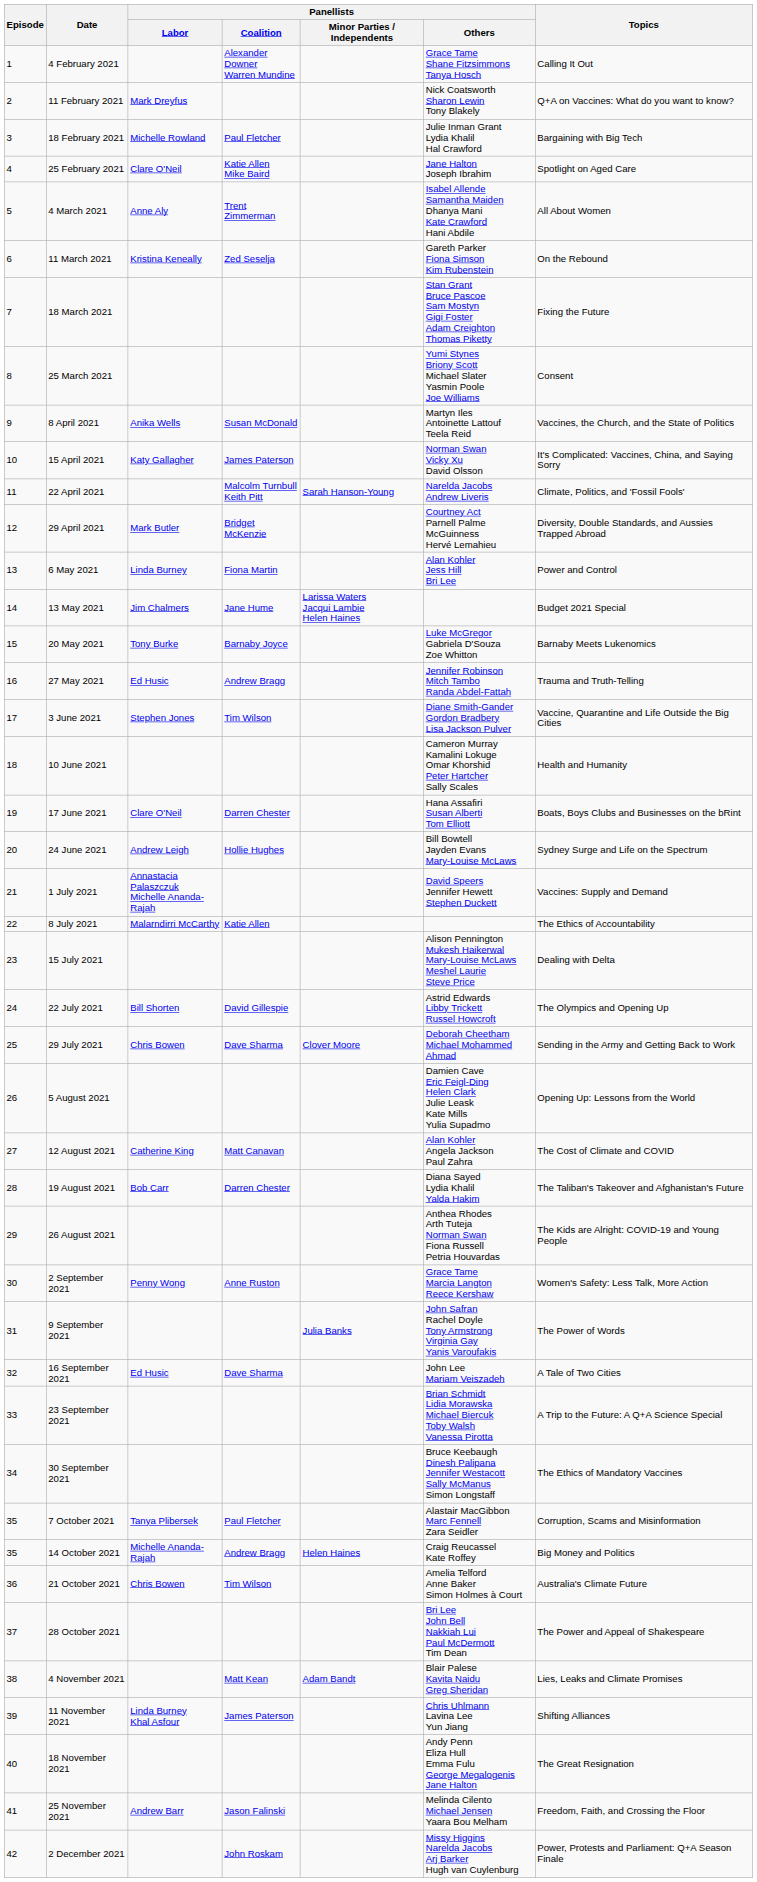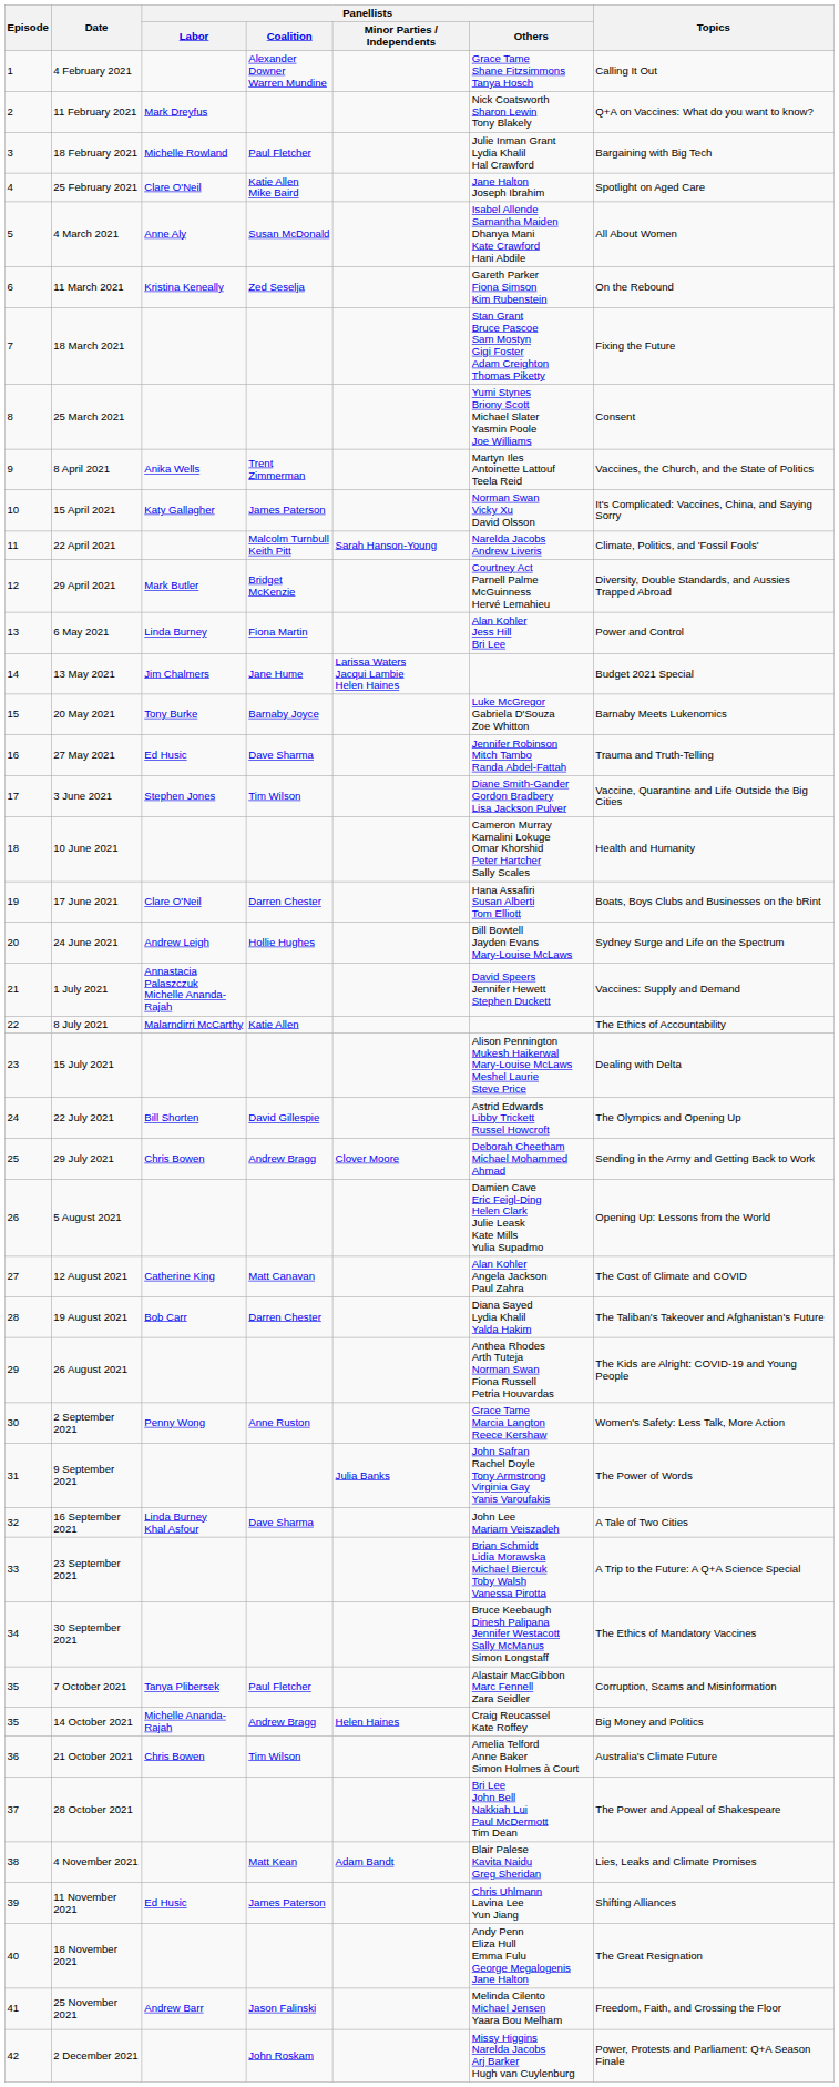4 March 2021 | Panellists / Coalition: Trent Zimmerman -> Susan McDonald
8 April 2021 | Panellists / Coalition: Susan McDonald -> Trent Zimmerman
27 May 2021 | Panellists / Coalition: Andrew Bragg -> Dave Sharma
29 July 2021 | Panellists / Coalition: Dave Sharma -> Andrew Bragg
16 September 2021 | Panellists / Labor: Ed Husic -> Linda Burney Khal Asfour
11 November 2021 | Panellists / Labor: Linda Burney Khal Asfour -> Ed Husic
